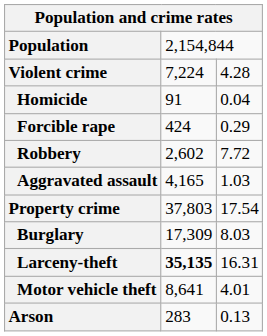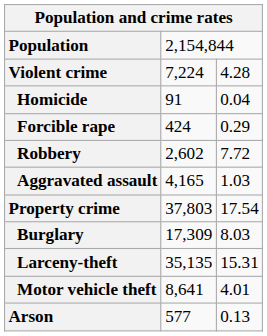Larceny-theft | column 2: bold -> normal
Larceny-theft | column 3: 16.31 -> 15.31
Arson | column 2: 283 -> 577
